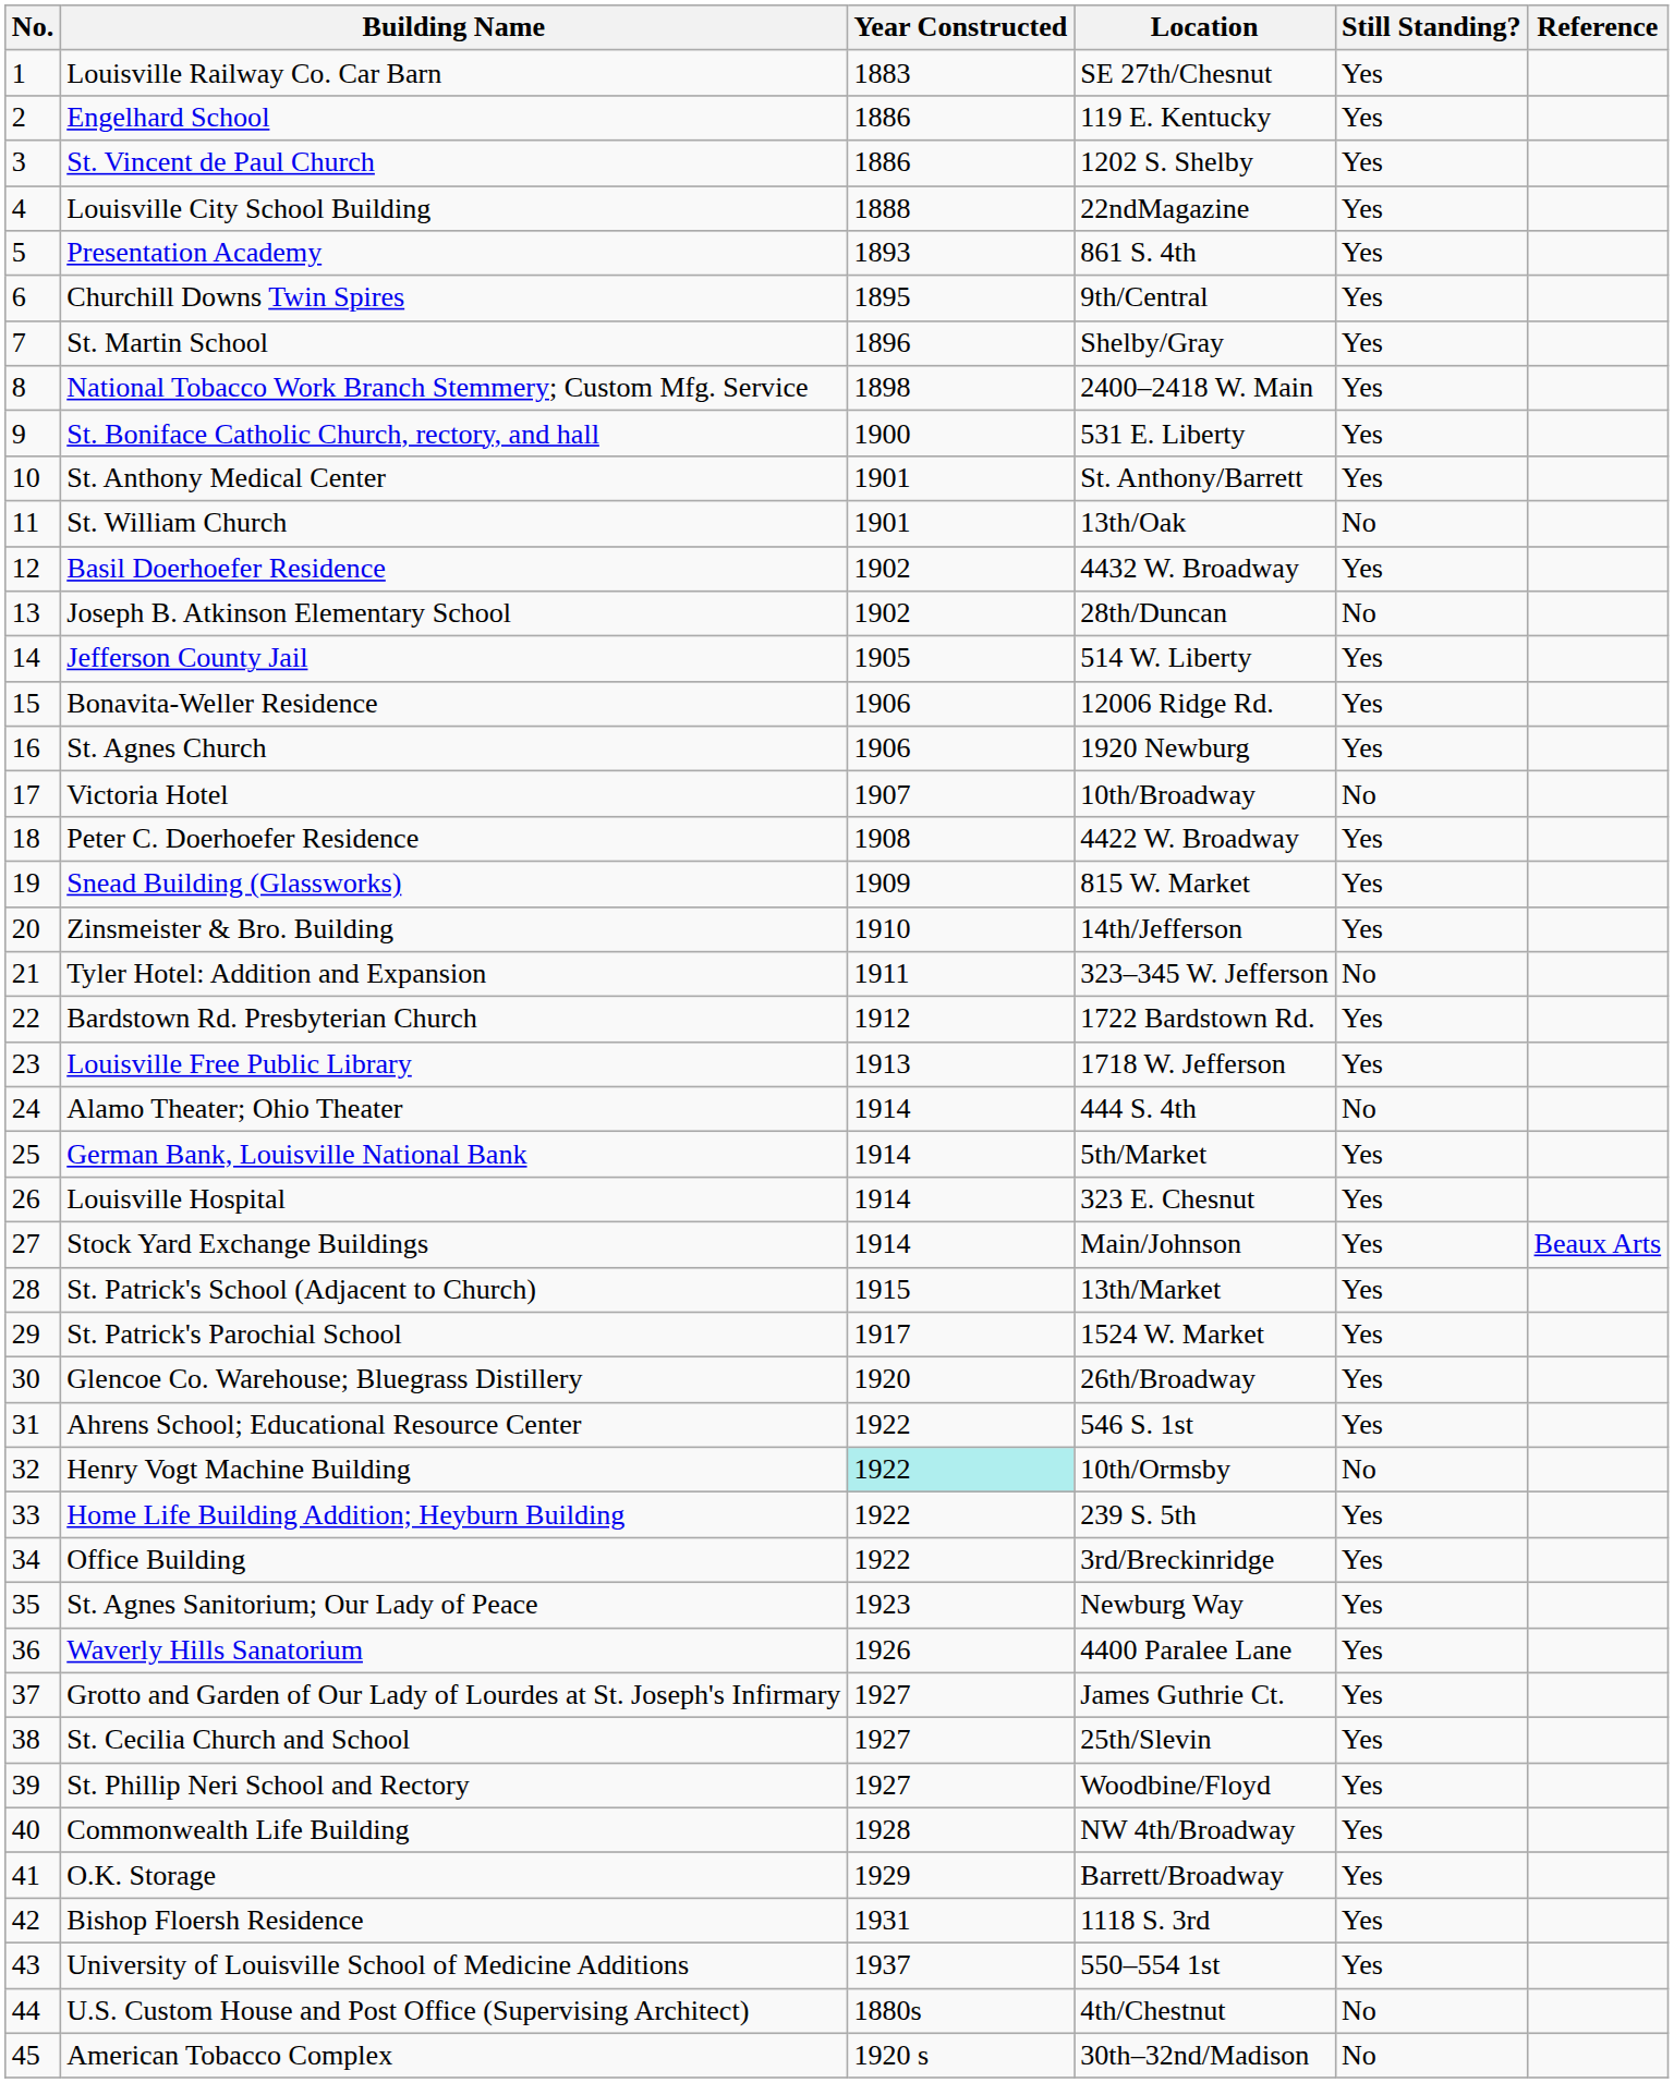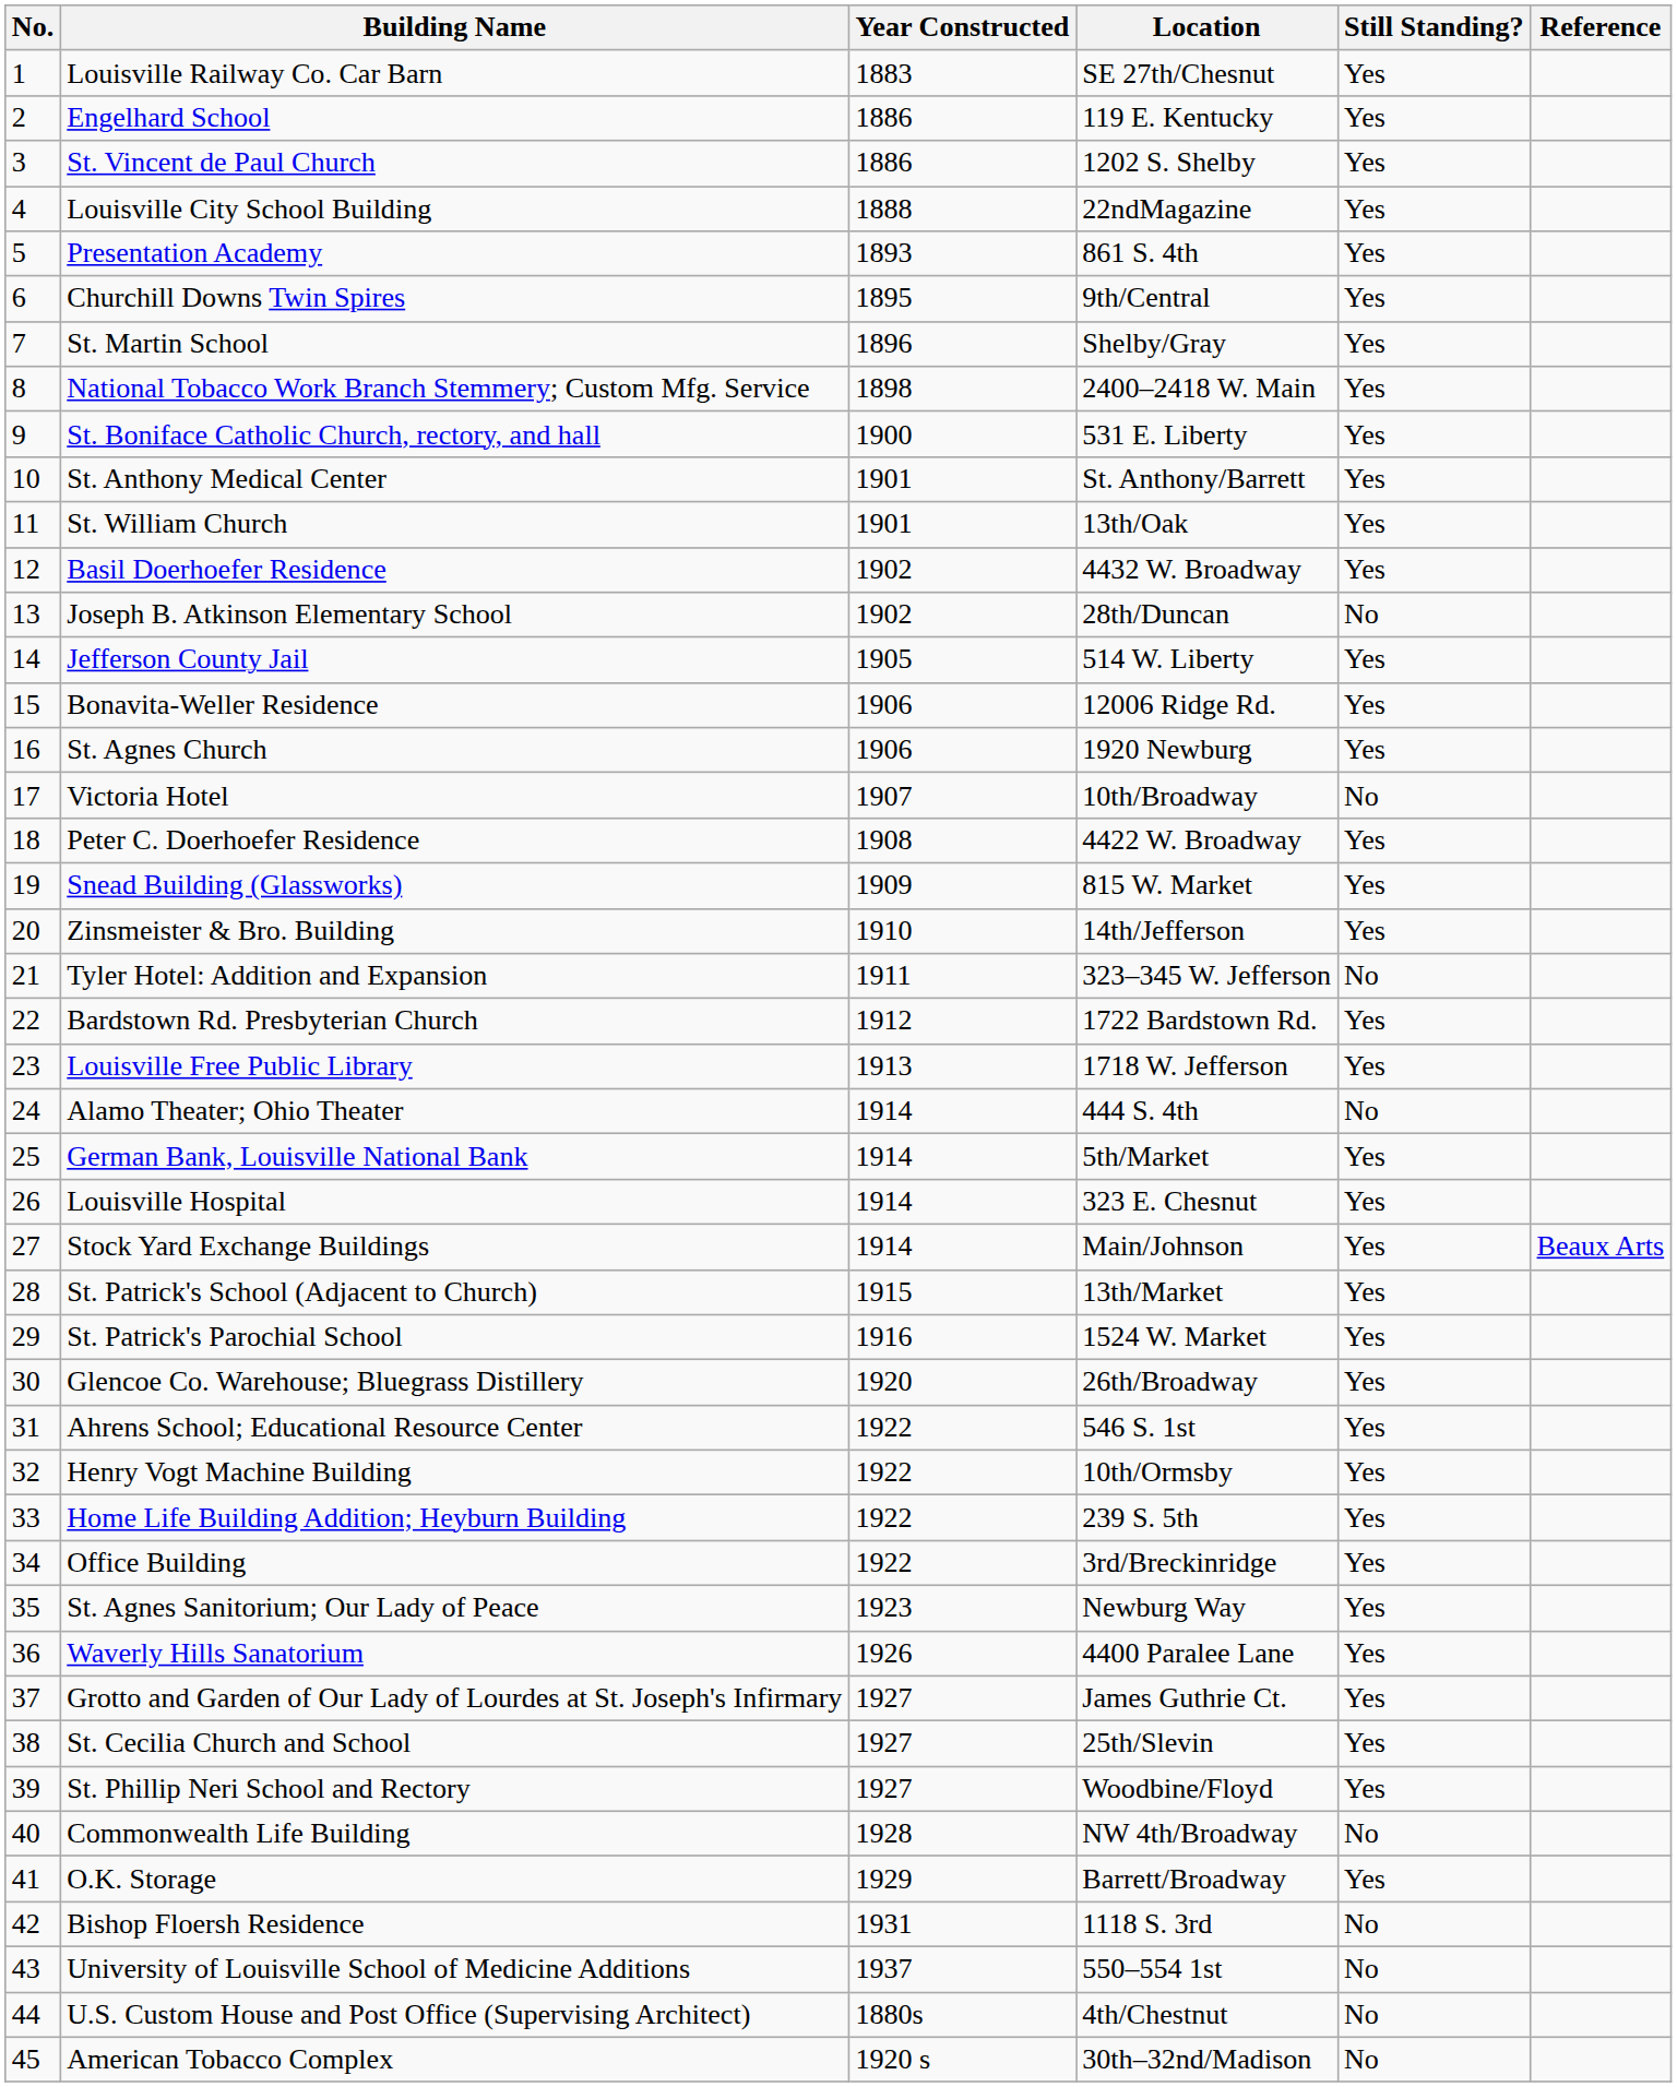St. William Church | Still Standing?: No -> Yes
St. Patrick's Parochial School | Year Constructed: 1917 -> 1916
Henry Vogt Machine Building | Year Constructed: paleturquoise background -> no background
Henry Vogt Machine Building | Still Standing?: No -> Yes
Commonwealth Life Building | Still Standing?: Yes -> No
Bishop Floersh Residence | Still Standing?: Yes -> No
University of Louisville School of Medicine Additions | Still Standing?: Yes -> No
